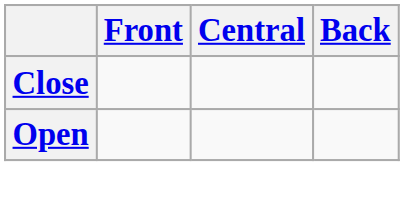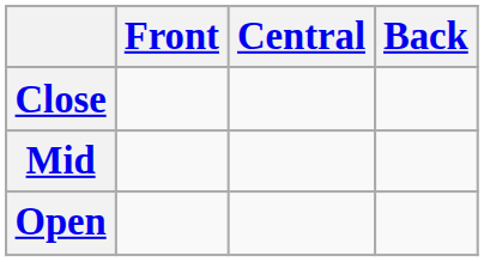+ row: Mid
